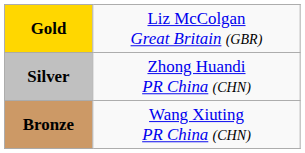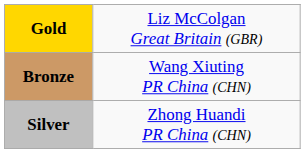rows swapped: Silver <-> Bronze
